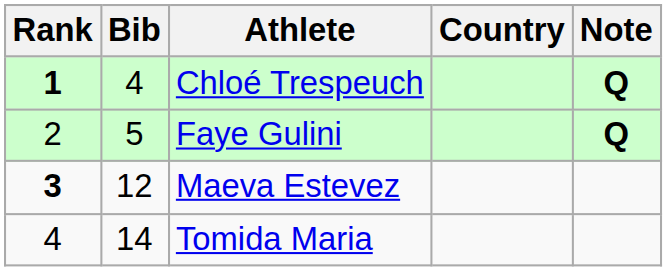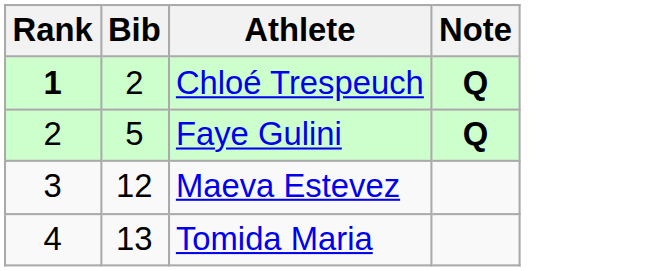- column: Country
Chloé Trespeuch | Bib: 4 -> 2
Maeva Estevez | Rank: bold -> normal
Tomida Maria | Bib: 14 -> 13
